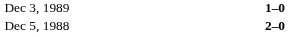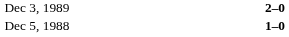Dec 3, 1989 | column 3: 1–0 -> 2–0
Dec 5, 1988 | column 3: 2–0 -> 1–0
